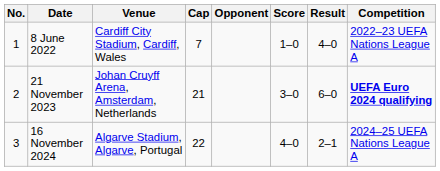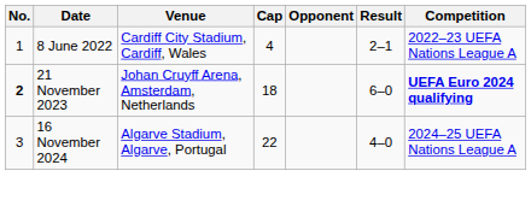- column: Score | 1–0 | 3–0 | 4–0
8 June 2022 | Cap: 7 -> 4
8 June 2022 | Result: 4–0 -> 2–1
21 November 2023 | No.: normal -> bold
21 November 2023 | Cap: 21 -> 18
16 November 2024 | Result: 2–1 -> 4–0
